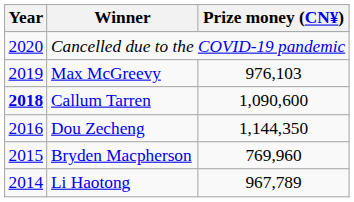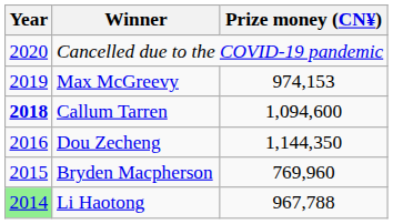Max McGreevy | Prize money (CN¥): 976,103 -> 974,153
Callum Tarren | Prize money (CN¥): 1,090,600 -> 1,094,600
Li Haotong | Year: no background -> lightgreen background
Li Haotong | Prize money (CN¥): 967,789 -> 967,788
